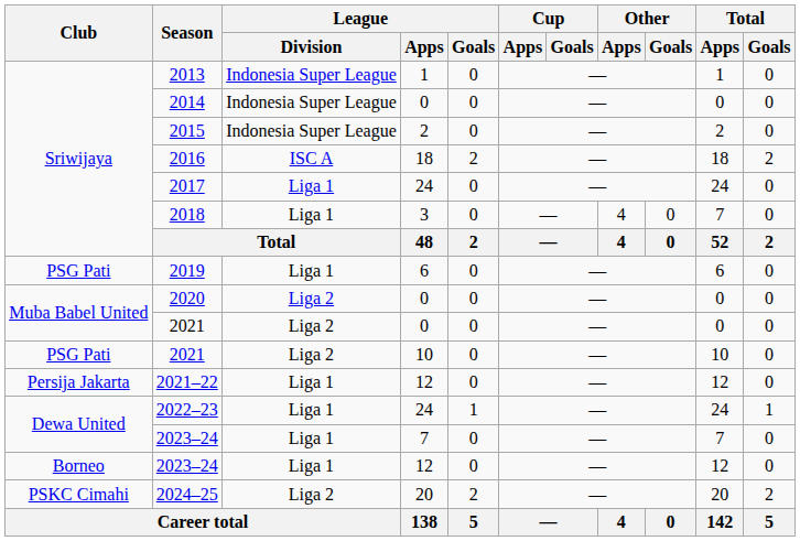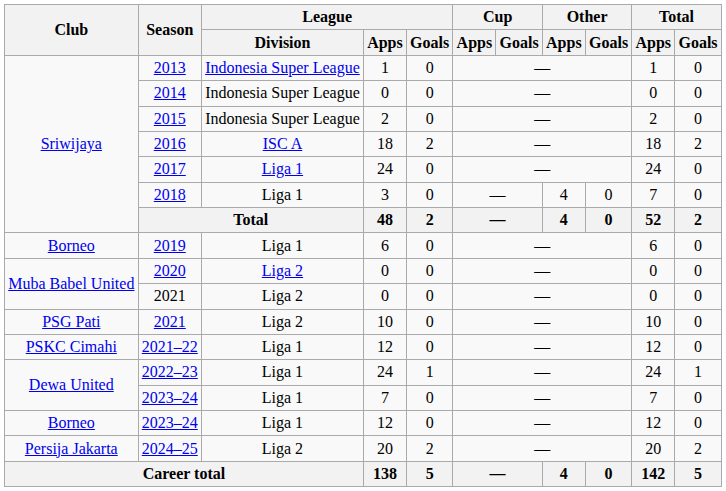2019 | Club: PSG Pati -> Borneo
2021–22 | Club: Persija Jakarta -> PSKC Cimahi
2024–25 | Club: PSKC Cimahi -> Persija Jakarta
